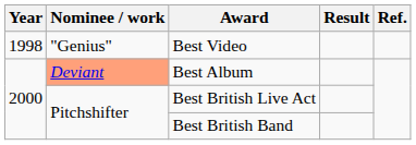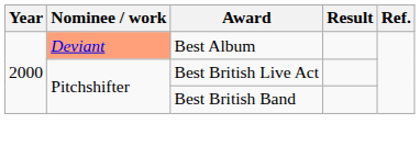- row: 1998 | "Genius" | Best Video
